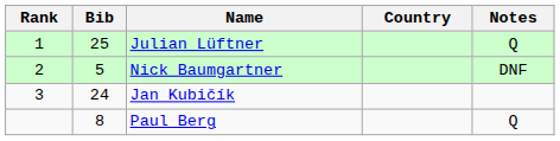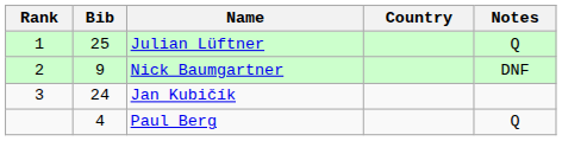Nick Baumgartner | Bib: 5 -> 9
Paul Berg | Bib: 8 -> 4
